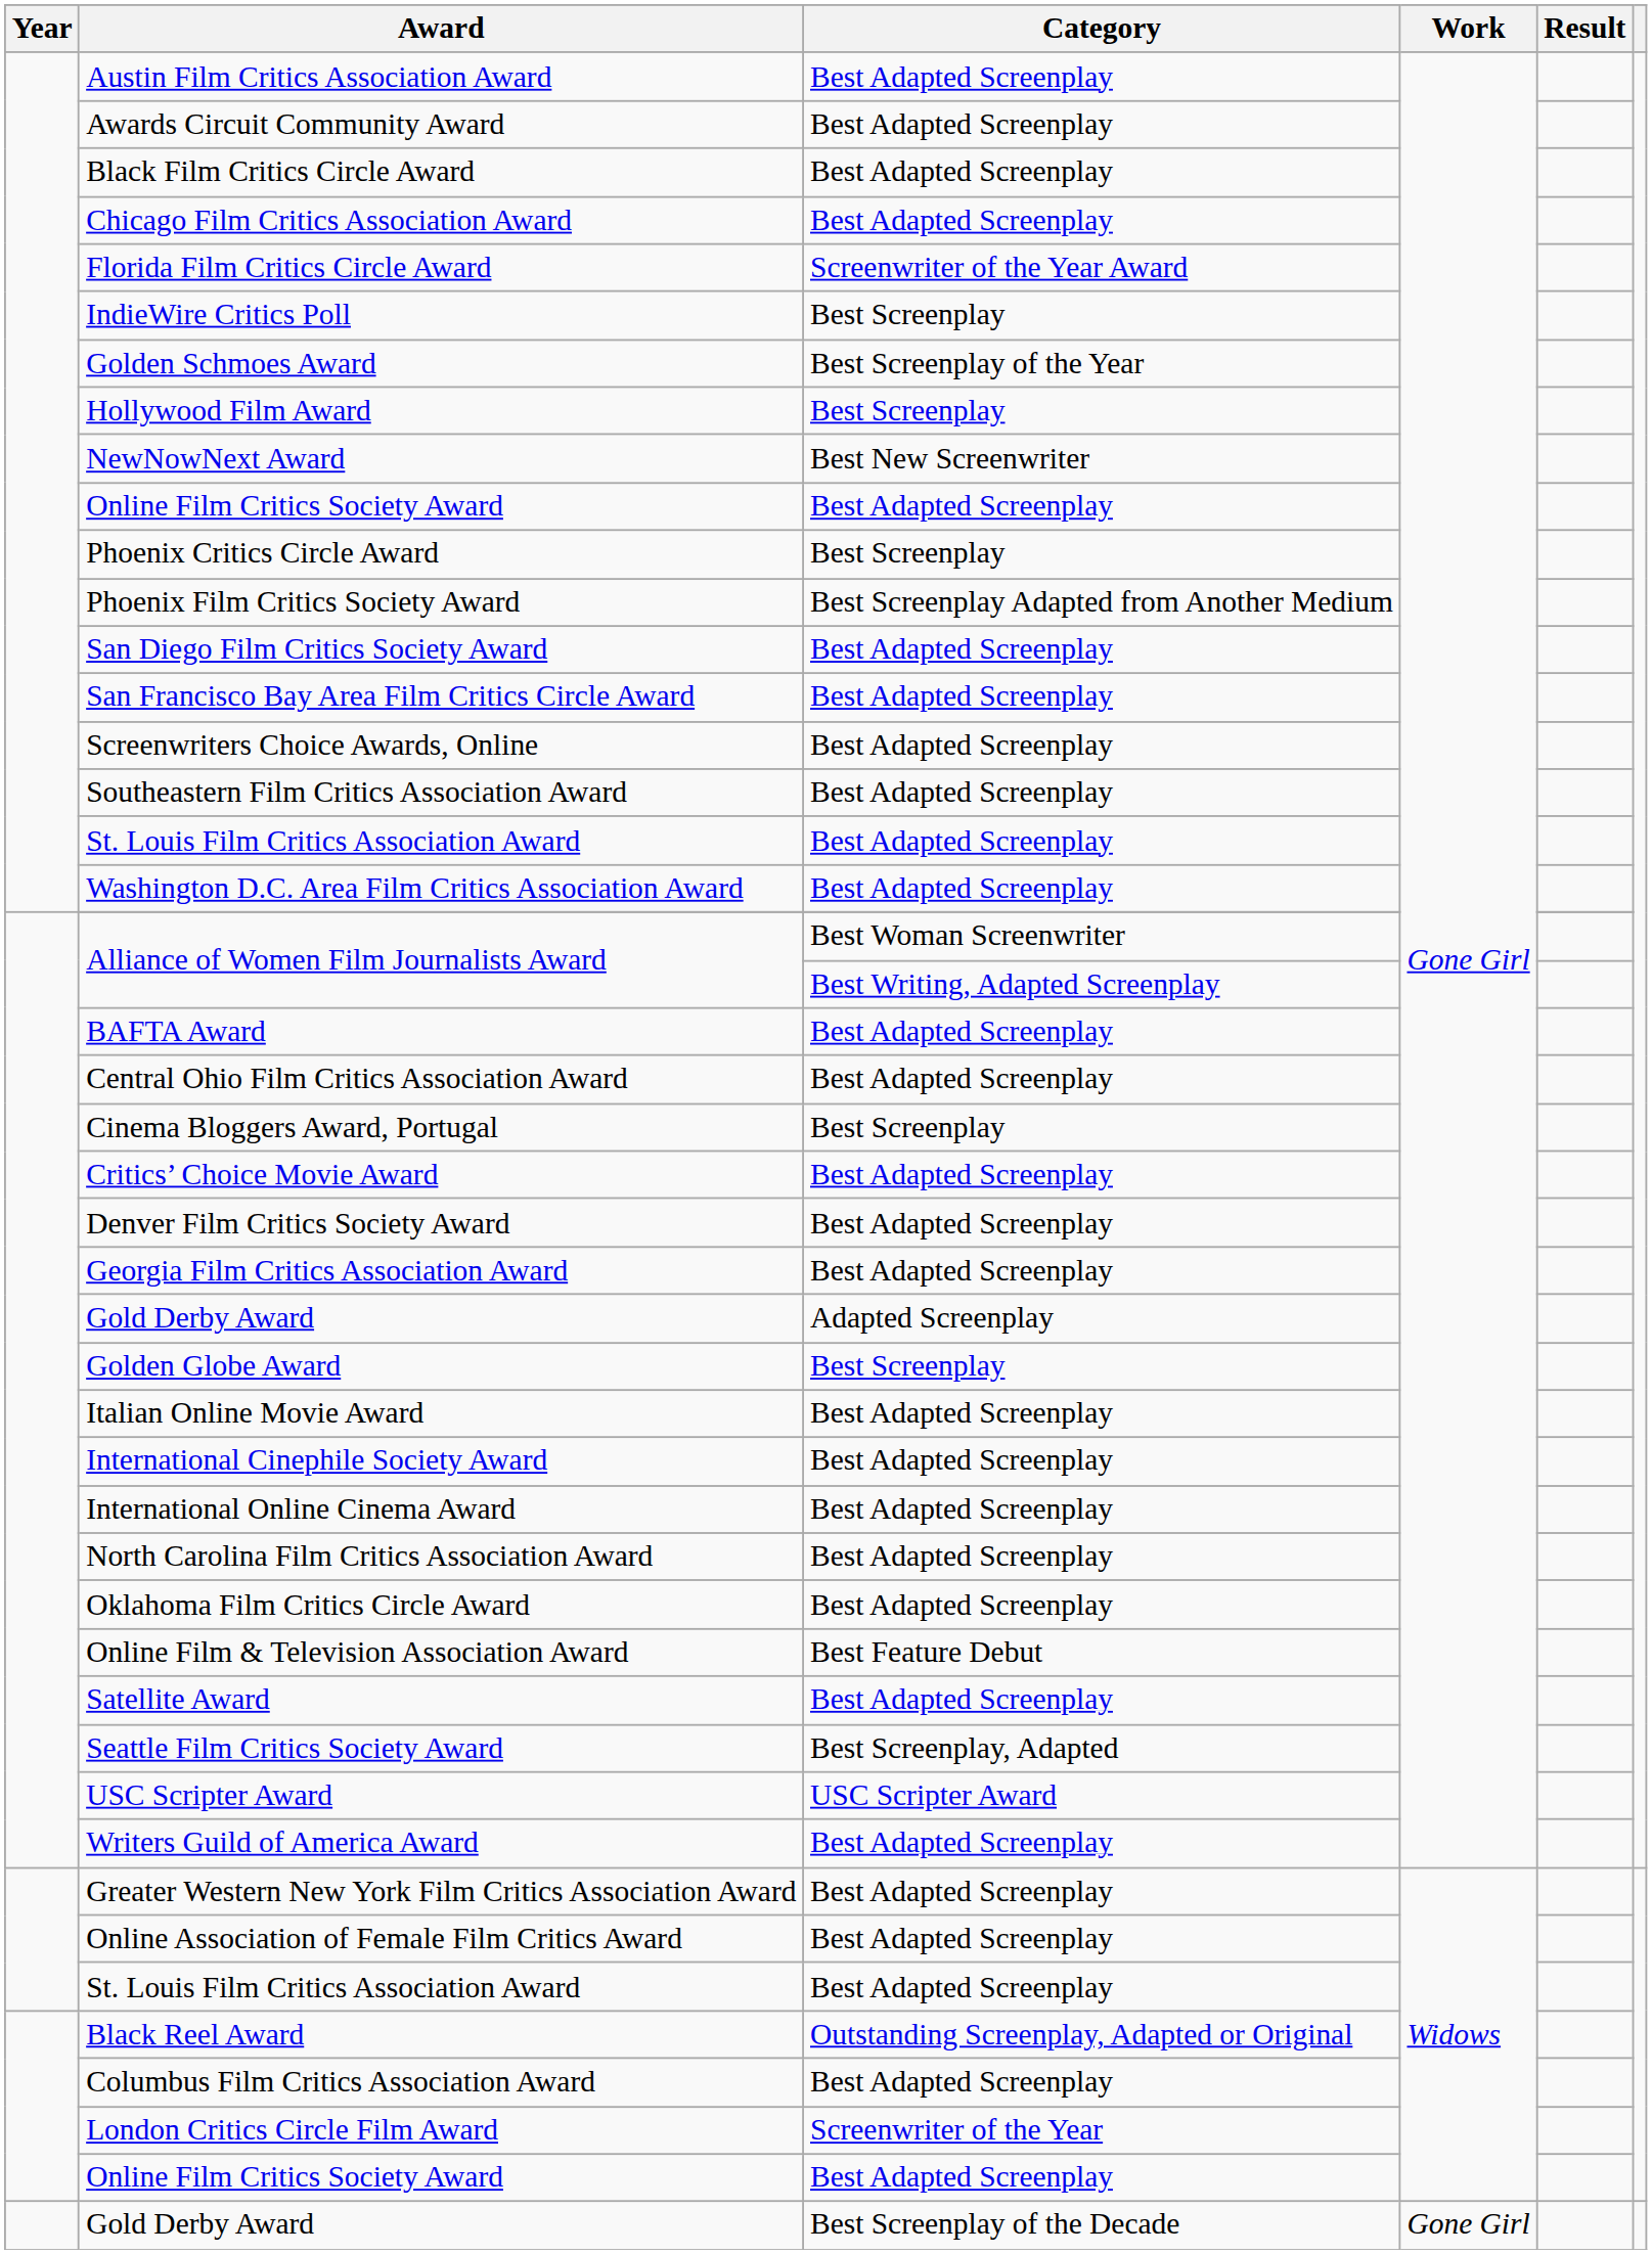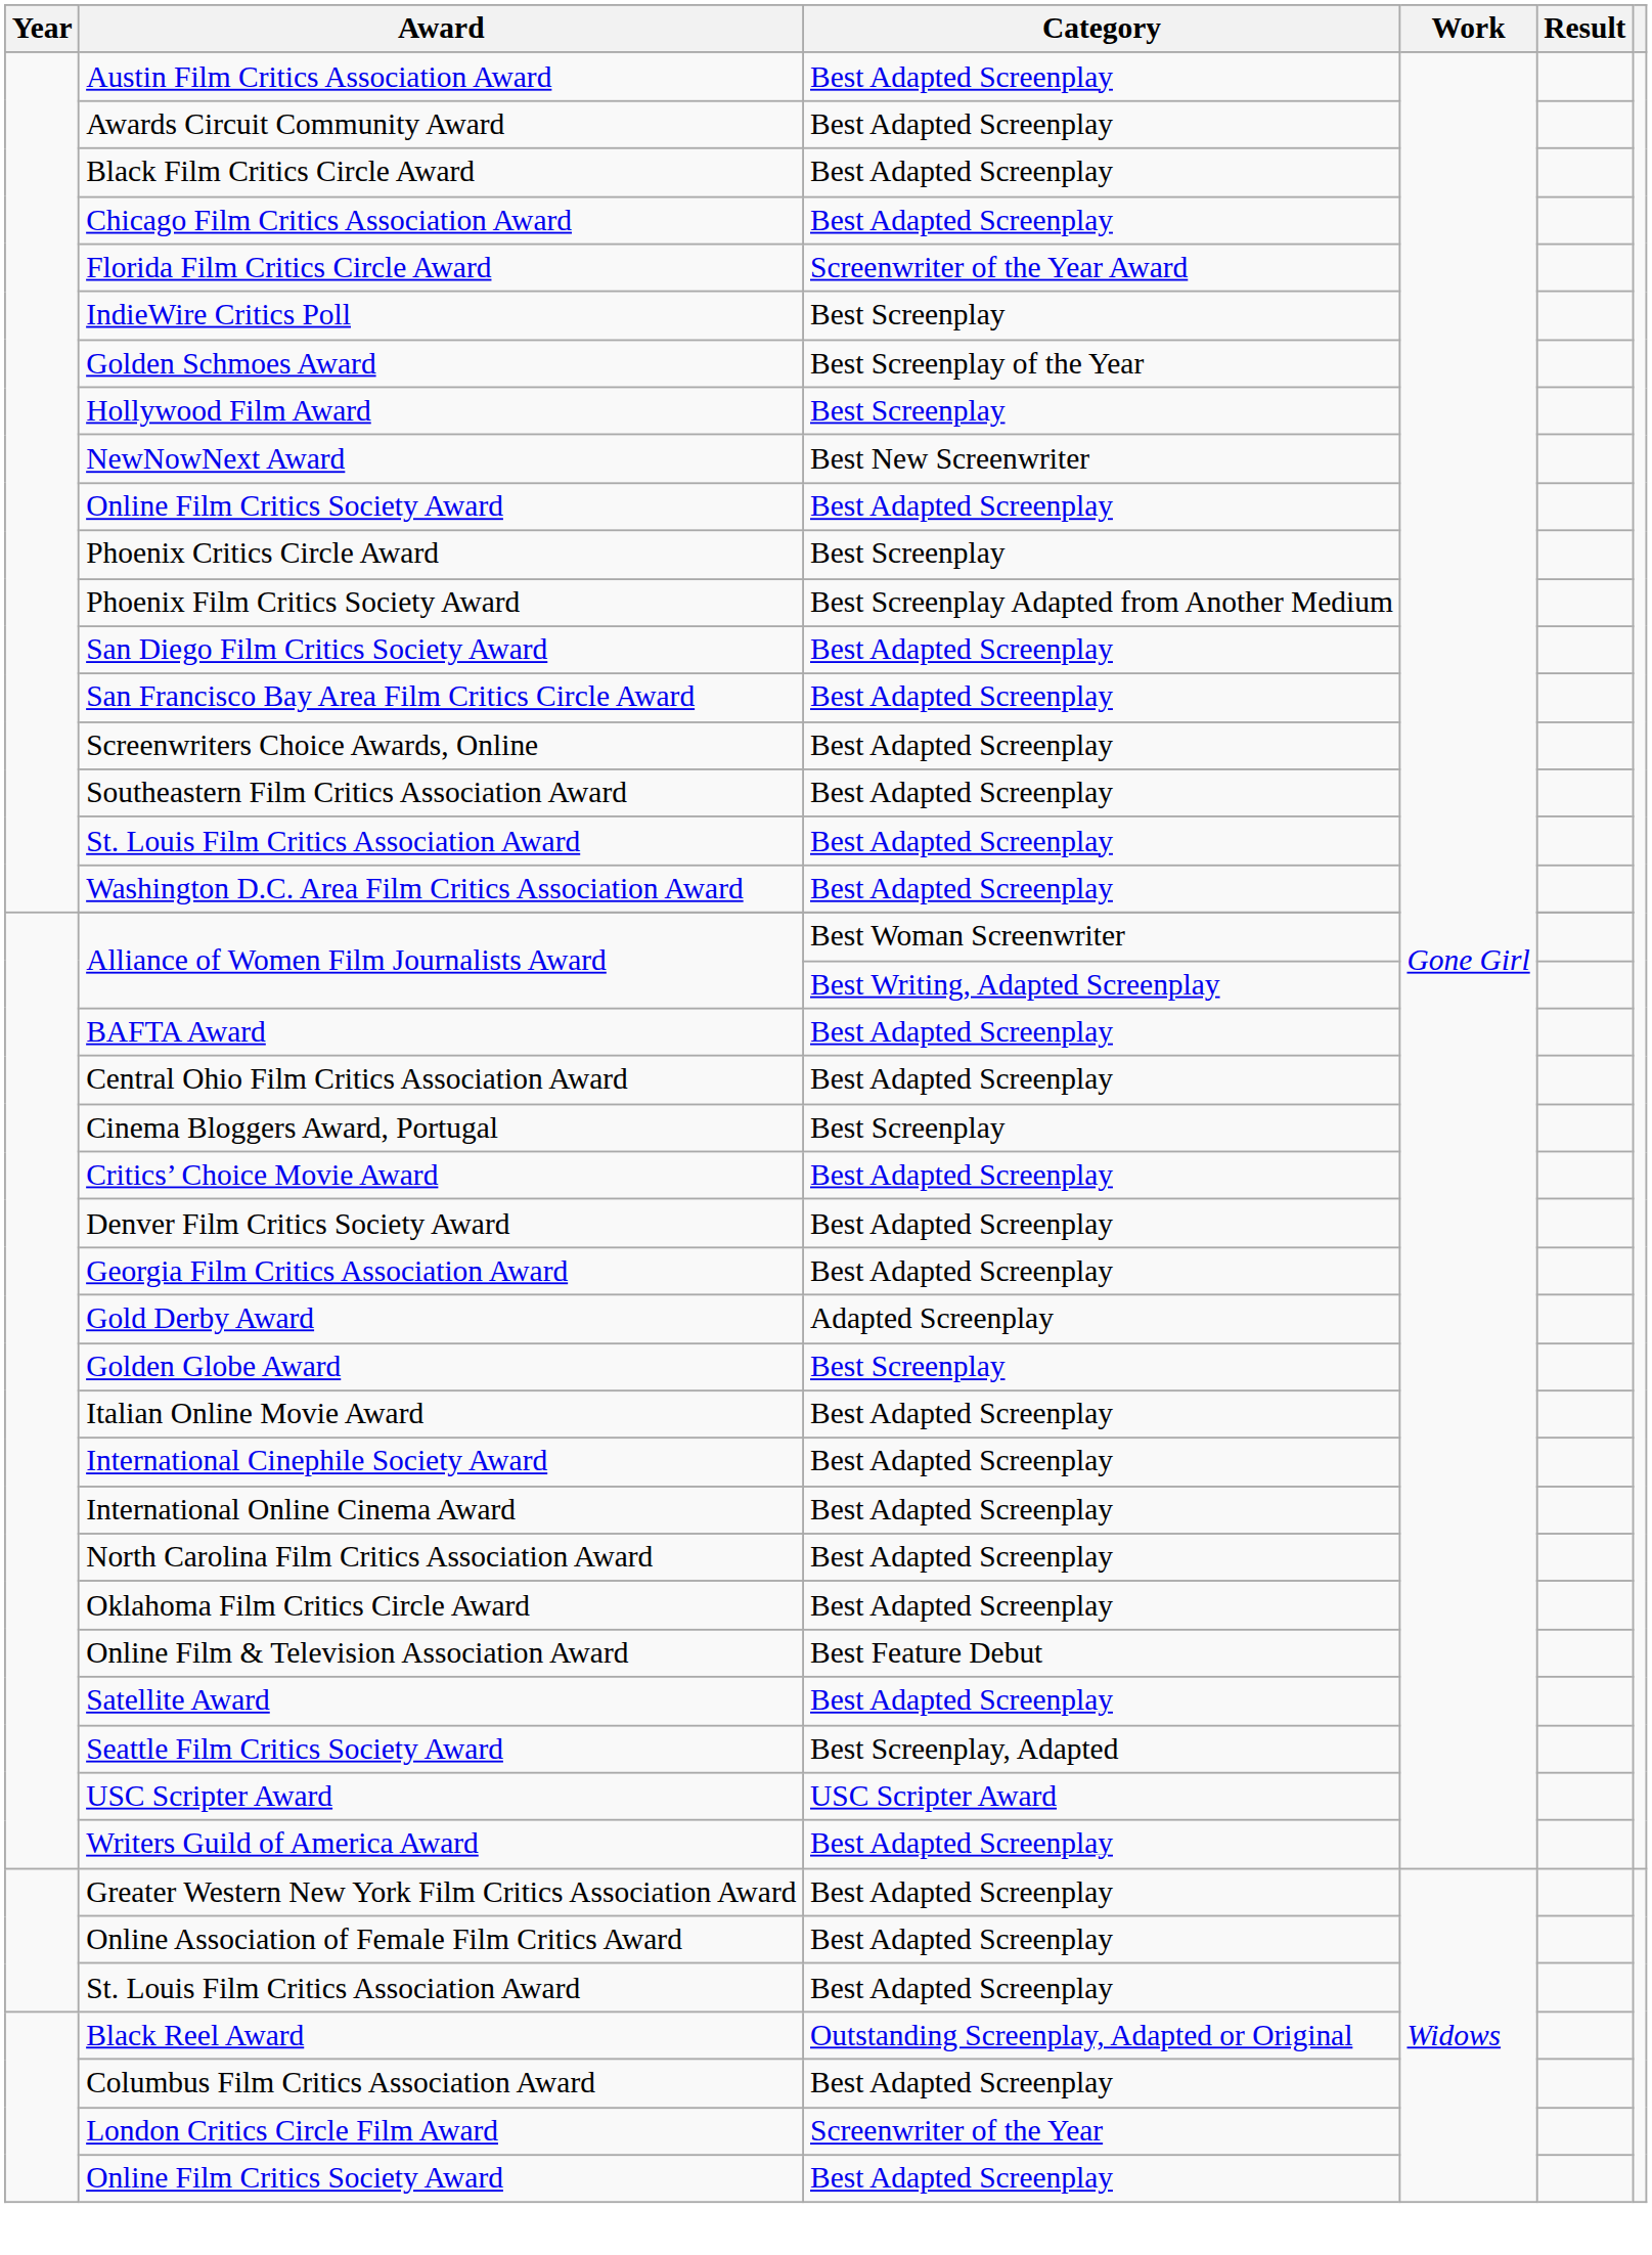- row: Gold Derby Award | Best Screenplay of the Decade | Gone Girl
